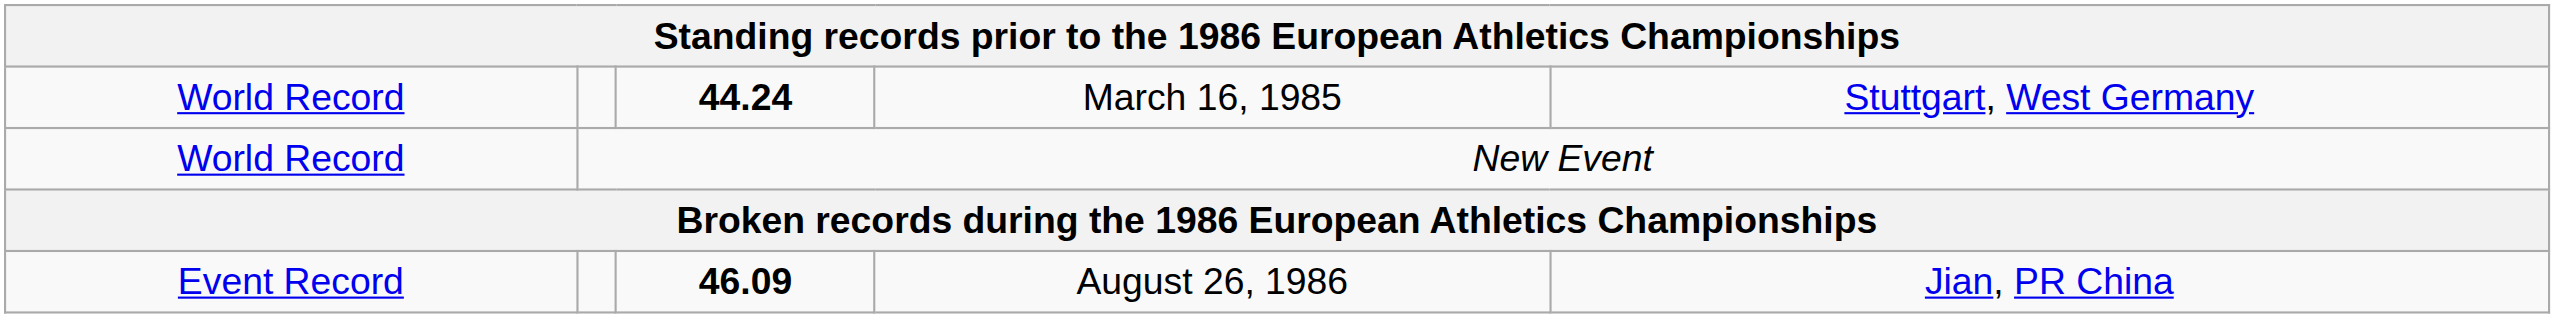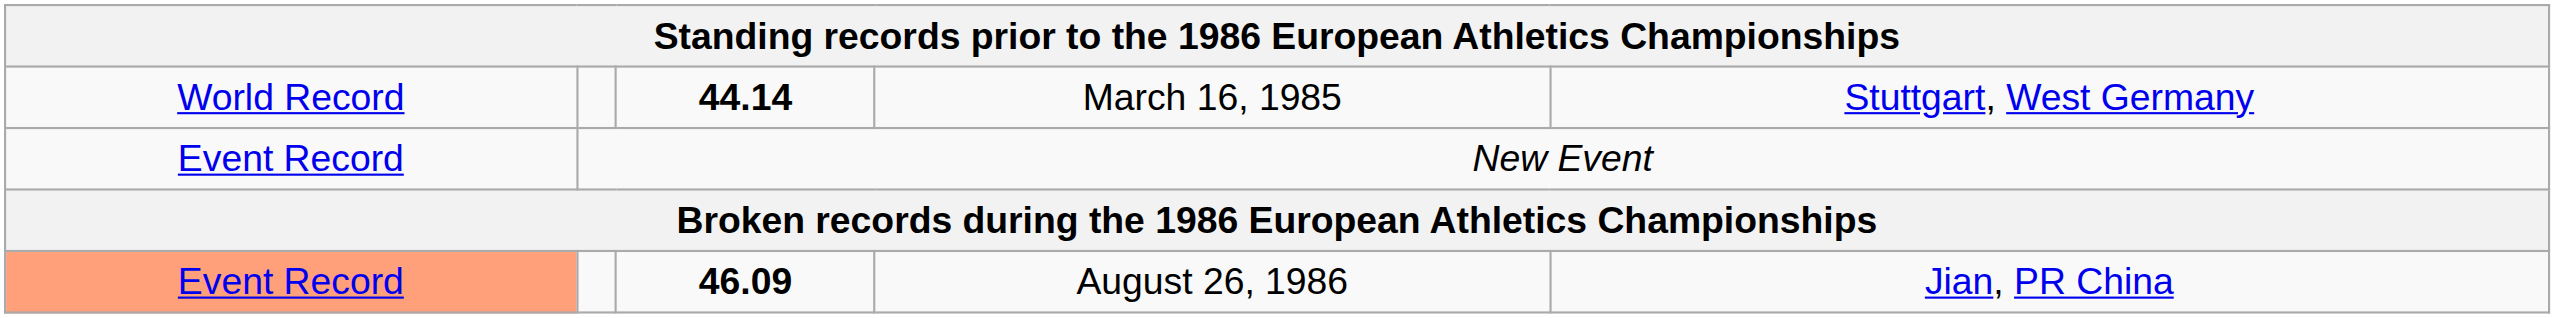March 16, 1985 | column 3: 44.24 -> 44.14
New Event | column 1: World Record -> Event Record
August 26, 1986 | column 1: no background -> lightsalmon background
